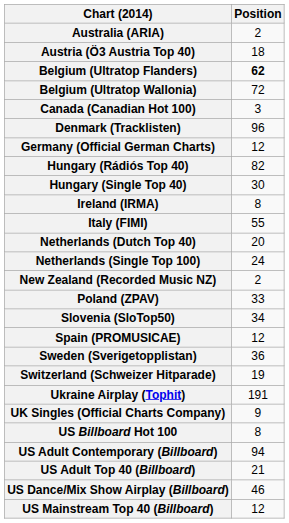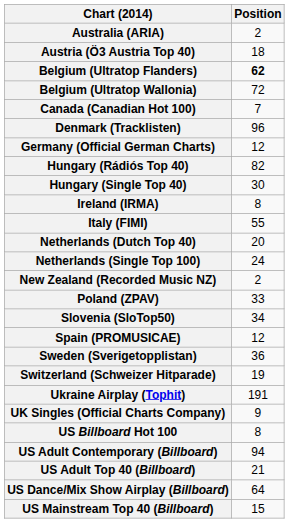Canada (Canadian Hot 100) | Position: 3 -> 7
US Dance/Mix Show Airplay (Billboard) | Position: 46 -> 64
US Mainstream Top 40 (Billboard) | Position: 12 -> 15
